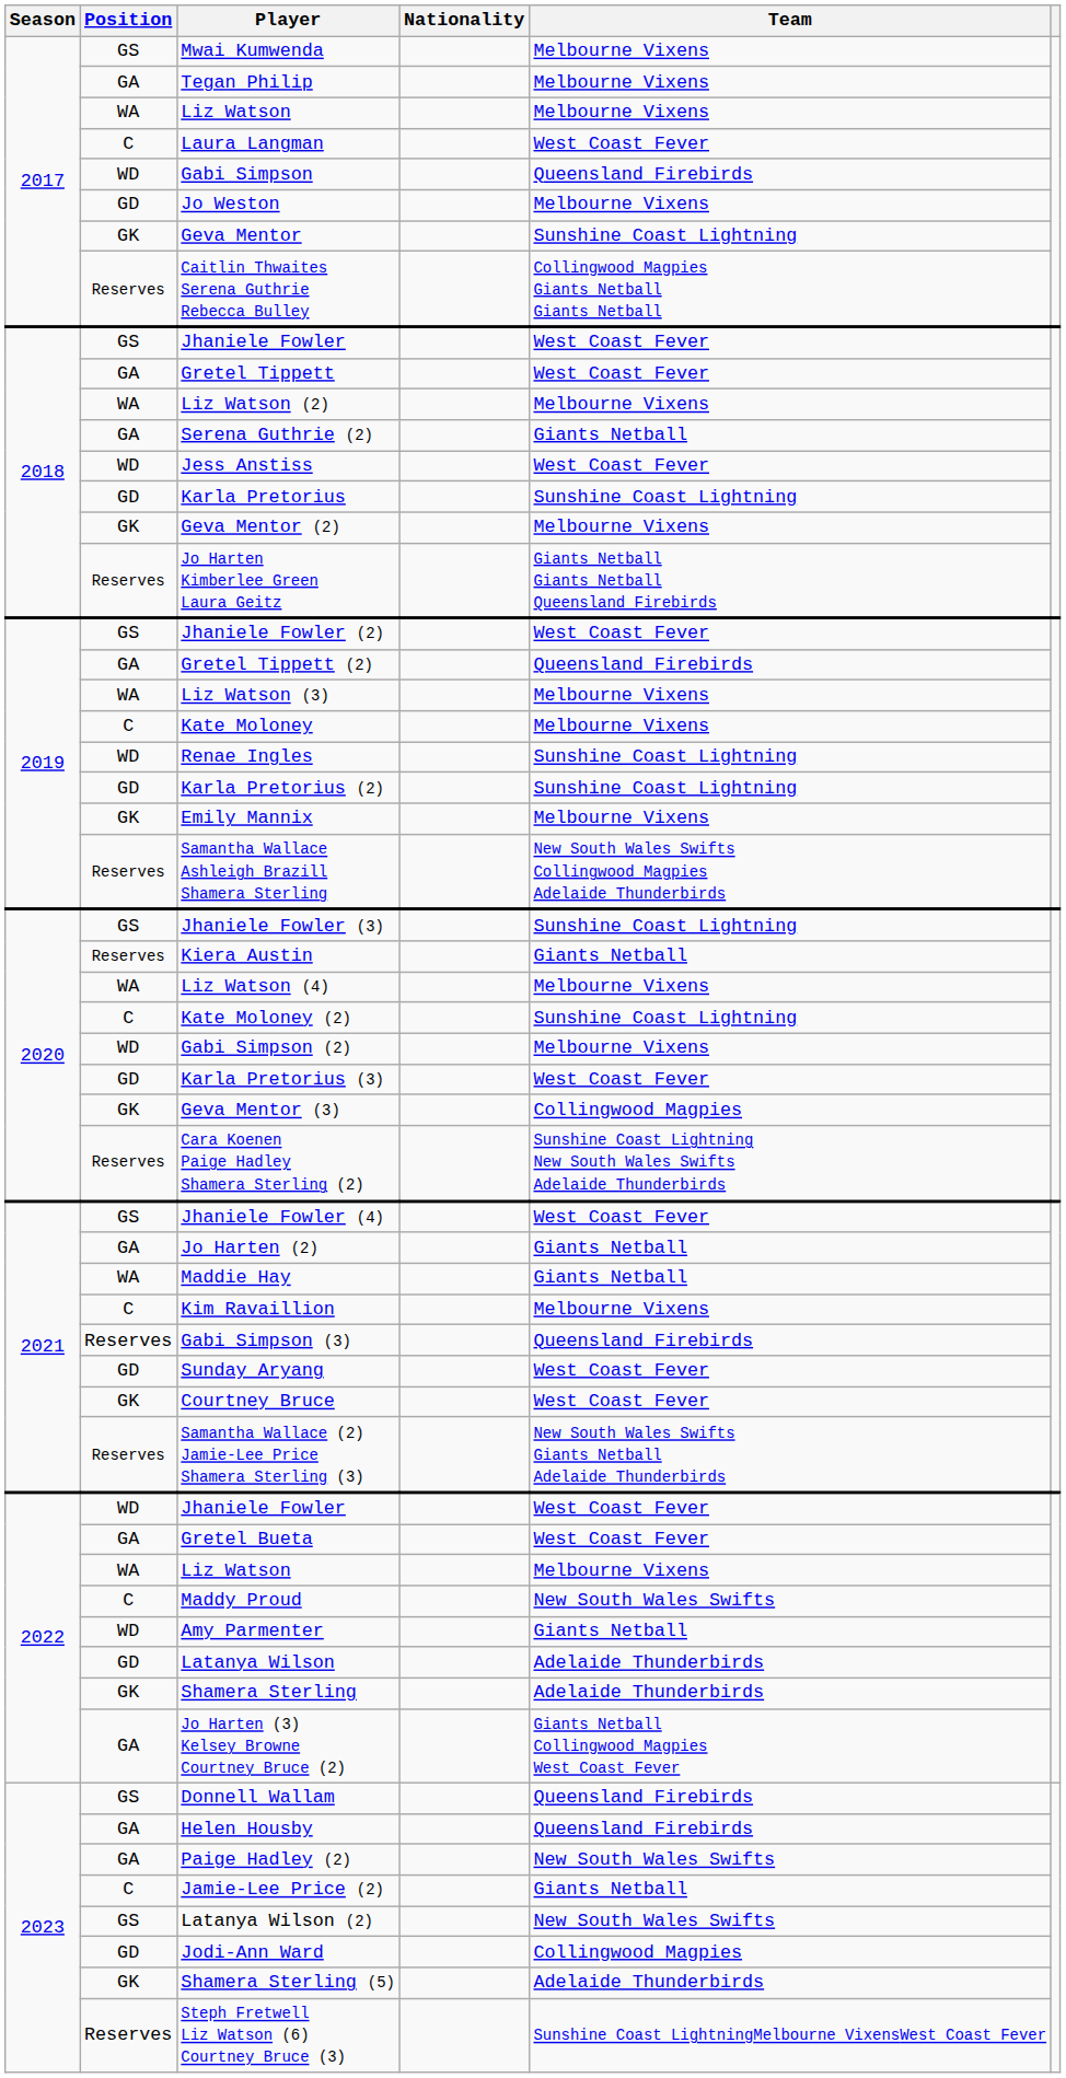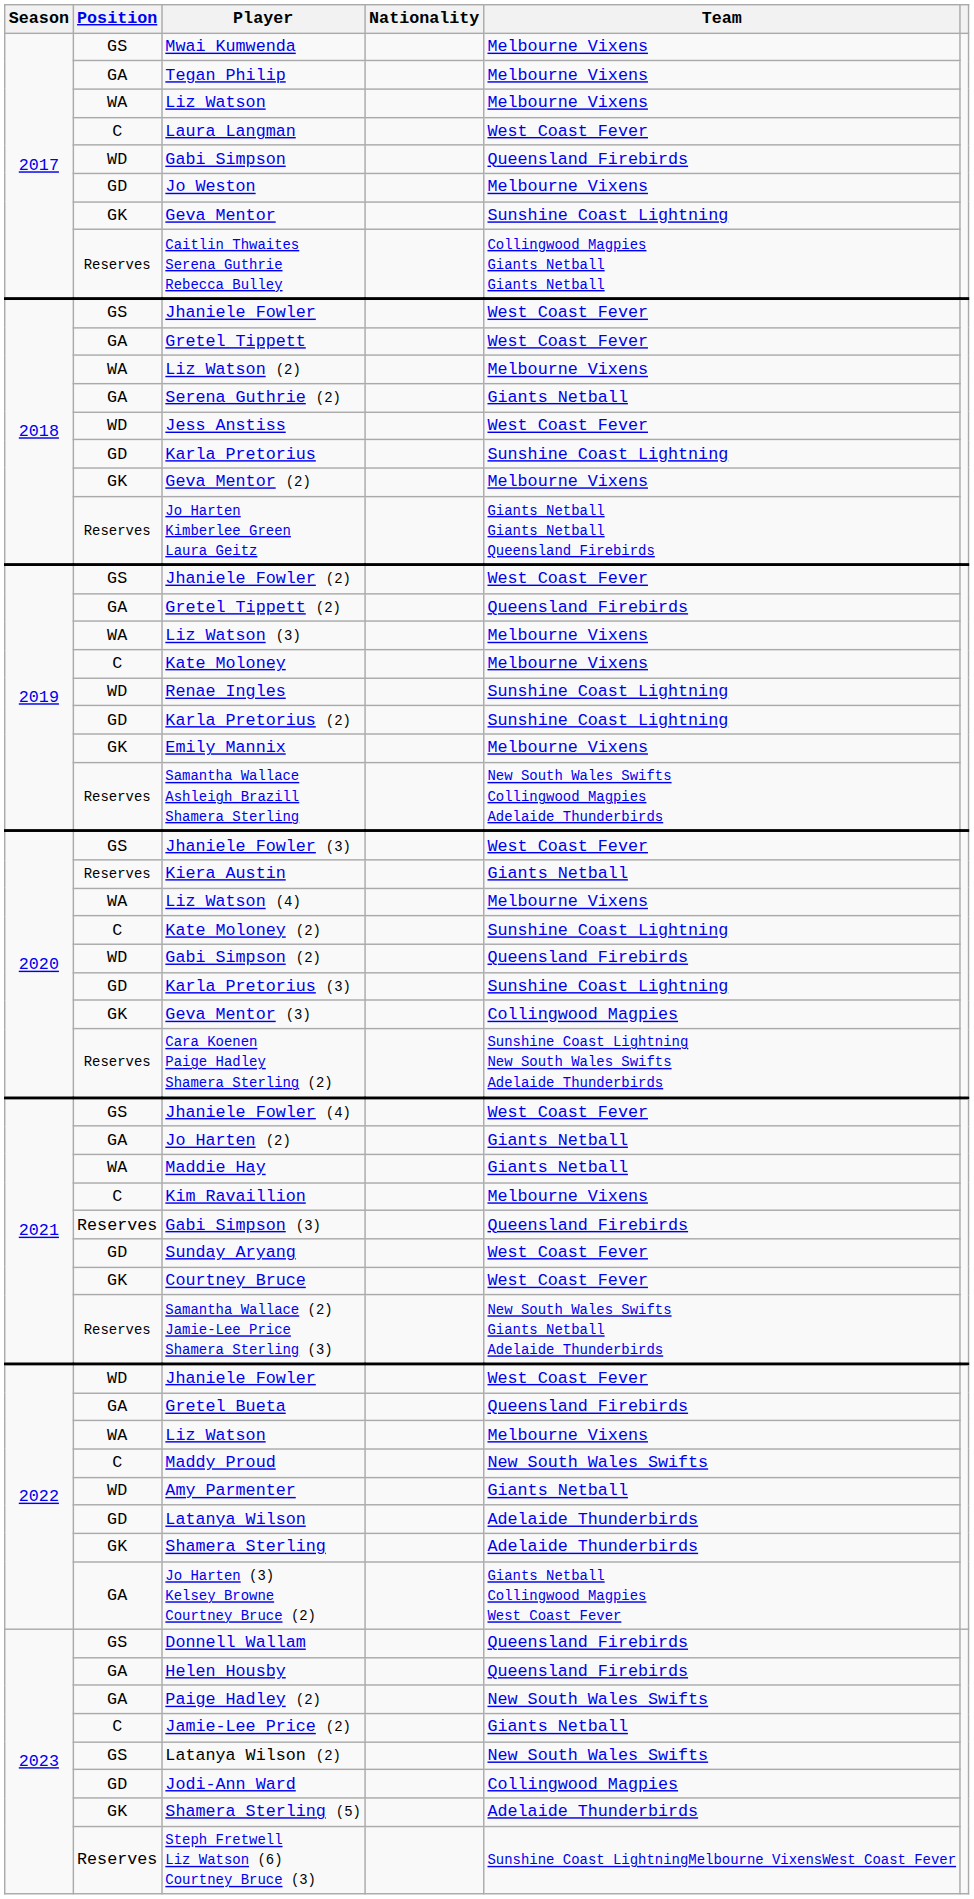Jhaniele Fowler (3) | Team: Sunshine Coast Lightning -> West Coast Fever
Gabi Simpson (2) | Team: Melbourne Vixens -> Queensland Firebirds
Karla Pretorius (3) | Team: West Coast Fever -> Sunshine Coast Lightning
Gretel Bueta | Team: West Coast Fever -> Queensland Firebirds
